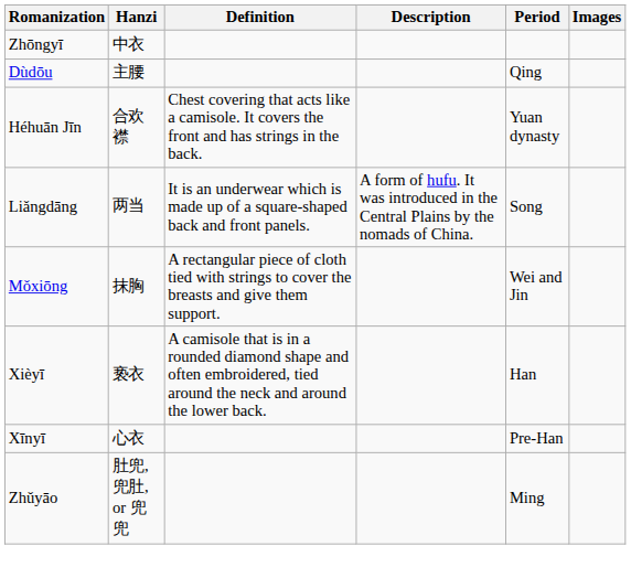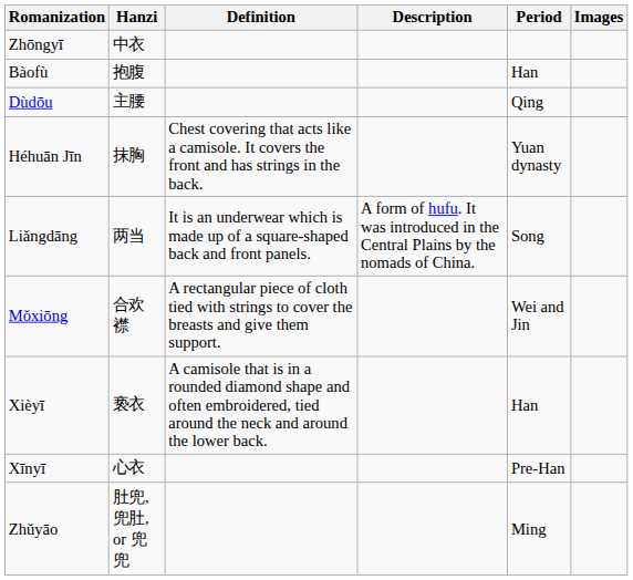+ row: Bàofù | 抱腹 | Han
Héhuān Jīn | Hanzi: 合欢襟 -> 抹胸
Mǒxiōng | Hanzi: 抹胸 -> 合欢襟
